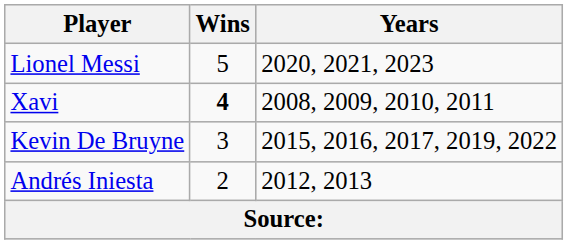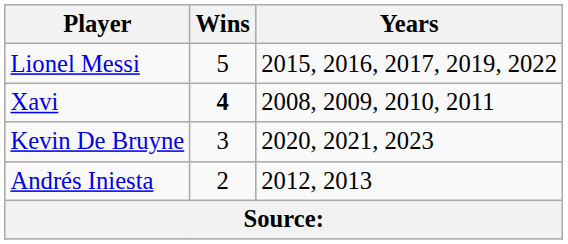Lionel Messi | Years: 2020, 2021, 2023 -> 2015, 2016, 2017, 2019, 2022
Kevin De Bruyne | Years: 2015, 2016, 2017, 2019, 2022 -> 2020, 2021, 2023
